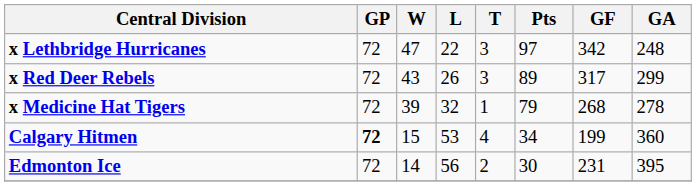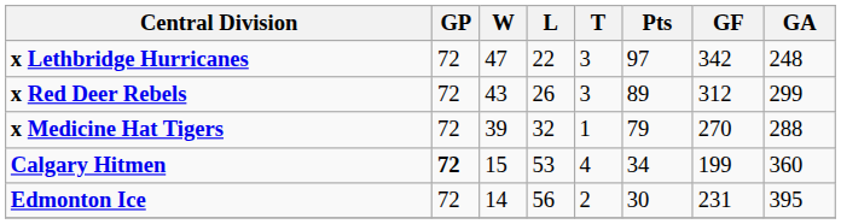x Red Deer Rebels | GF: 317 -> 312
x Medicine Hat Tigers | GF: 268 -> 270
x Medicine Hat Tigers | GA: 278 -> 288
